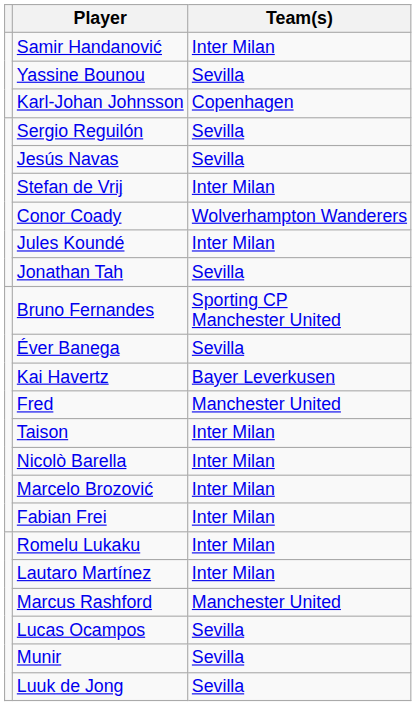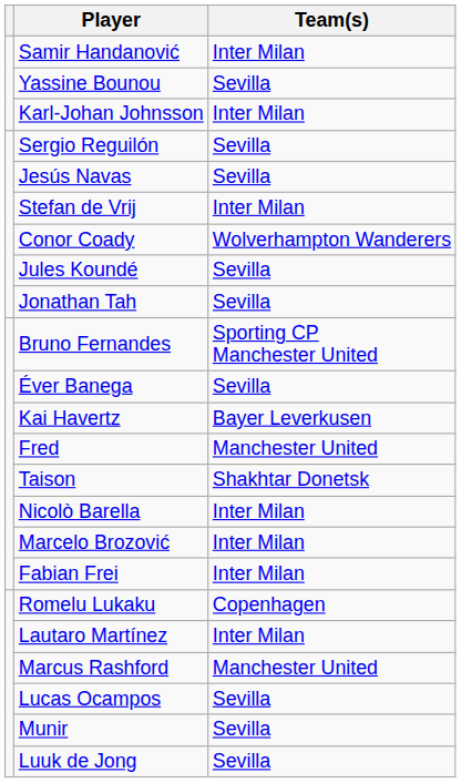Karl-Johan Johnsson | Team(s): Copenhagen -> Inter Milan
Jules Koundé | Team(s): Inter Milan -> Sevilla
Taison | Team(s): Inter Milan -> Shakhtar Donetsk
Romelu Lukaku | Team(s): Inter Milan -> Copenhagen
